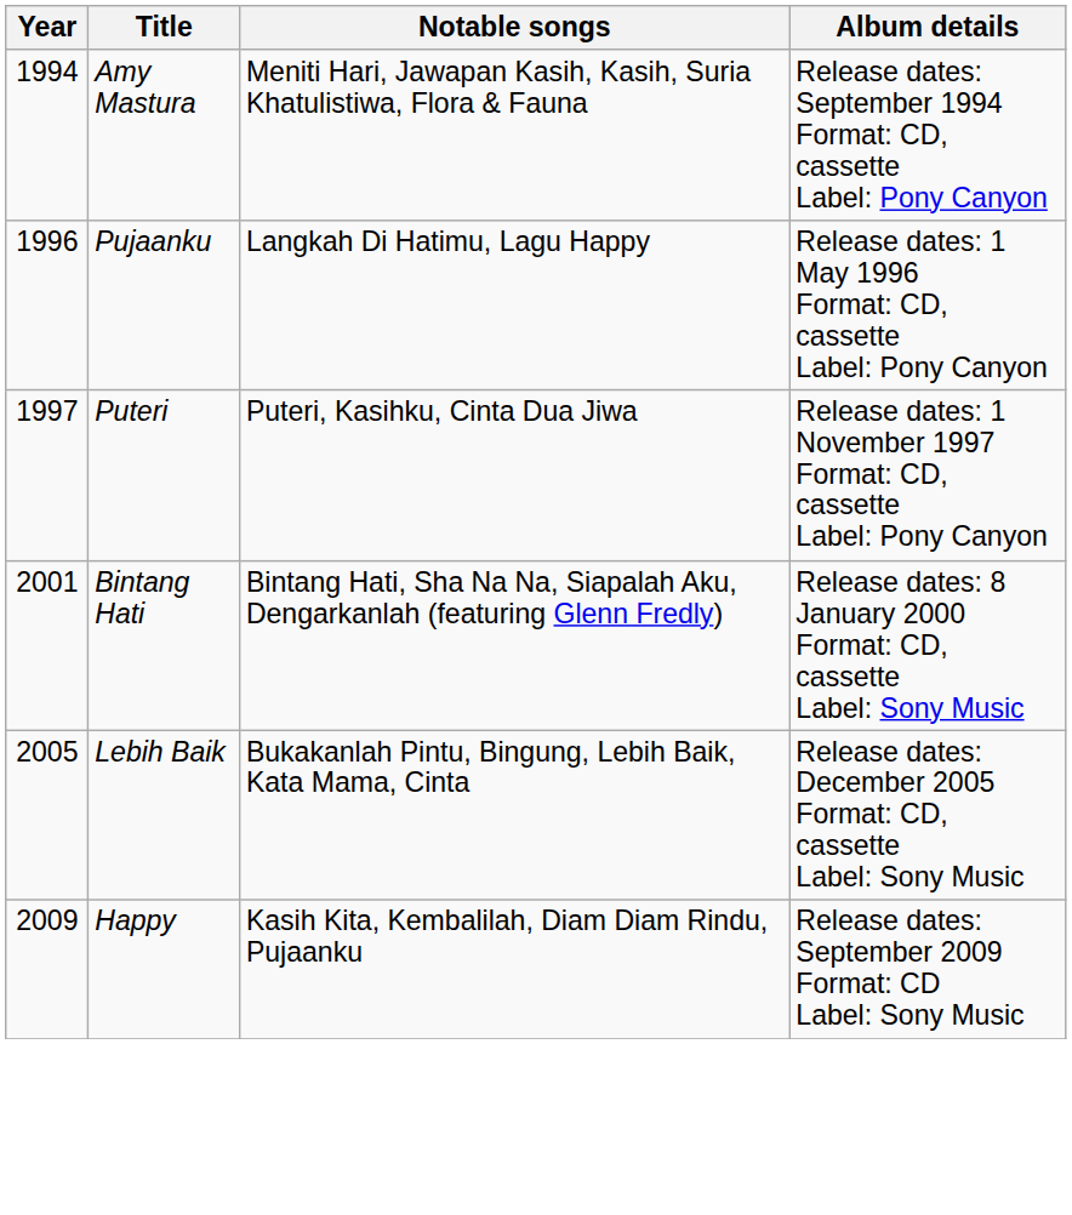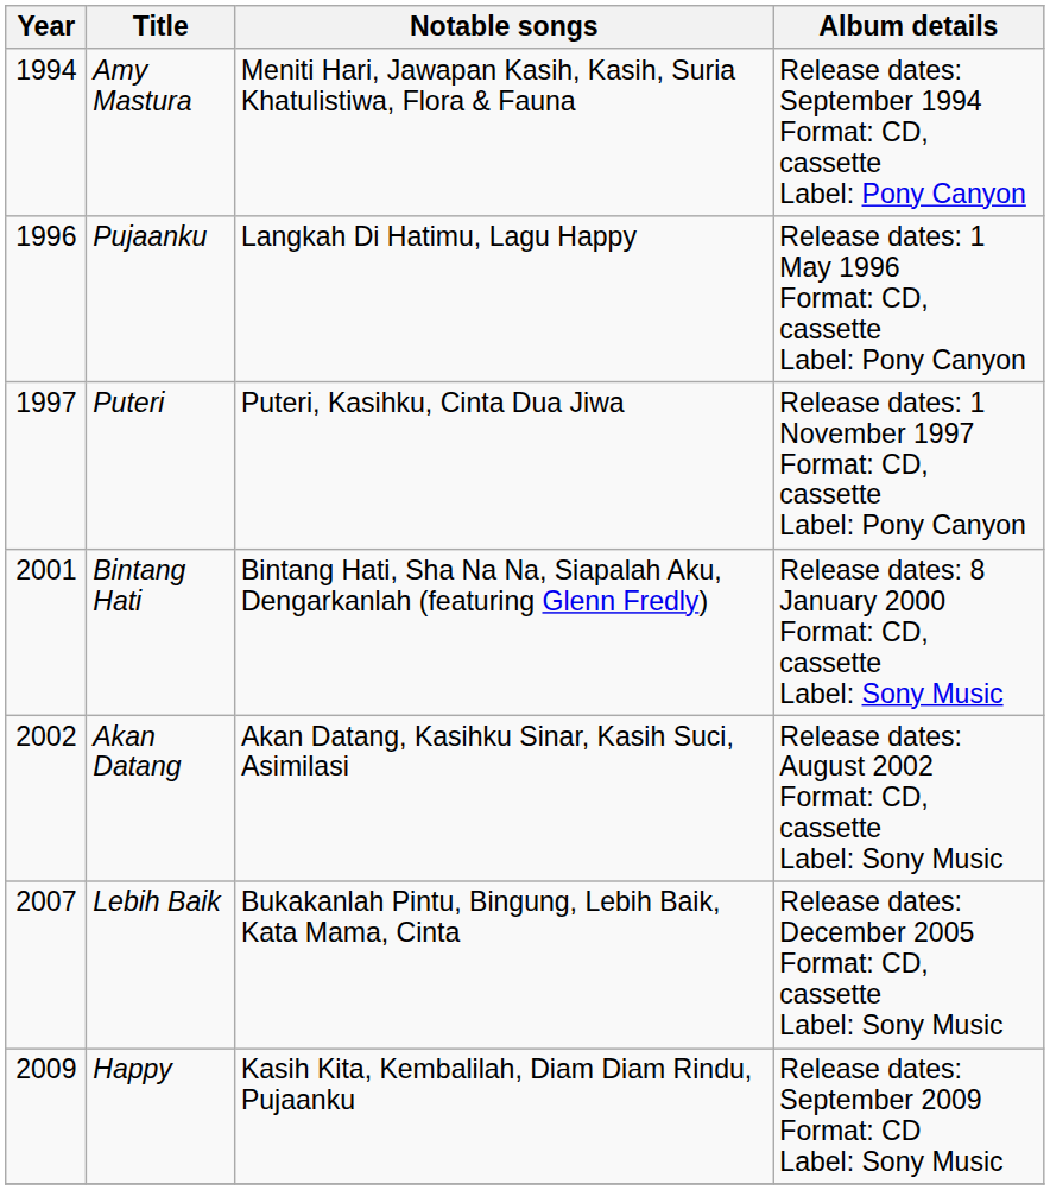+ row: 2002 | Akan Datang | Akan Datang, Kasihku Sinar, Kasih Suci, Asimilasi | Release dates: August 2002 Format: CD, cassette Label: Sony Music
Lebih Baik | Year: 2005 -> 2007
